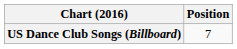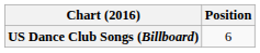US Dance Club Songs (Billboard) | Position: 7 -> 6
